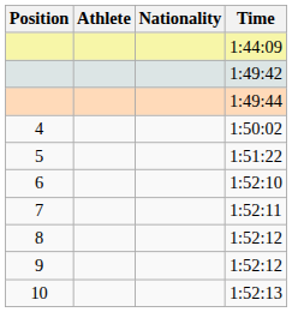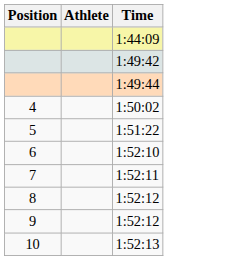- column: Nationality
